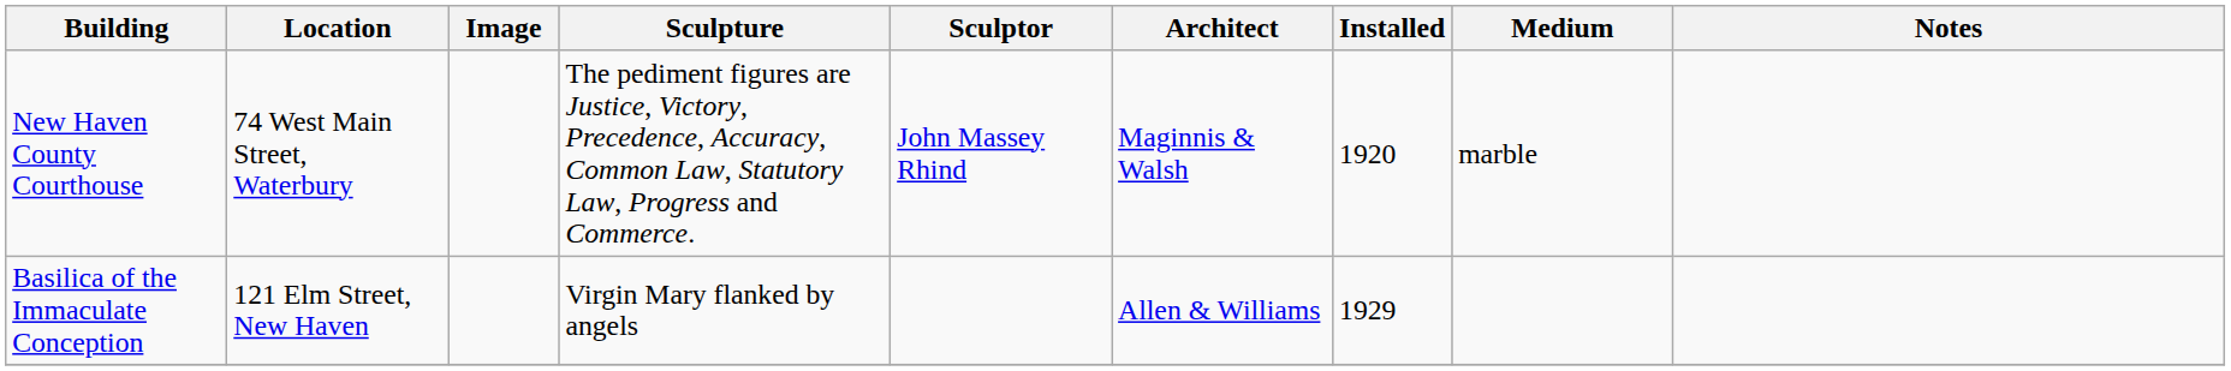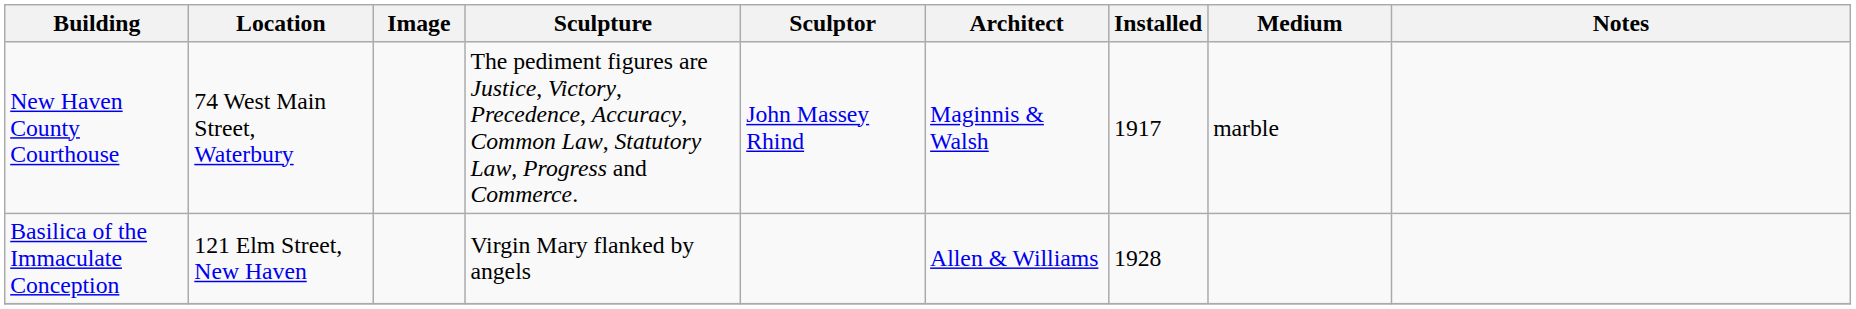New Haven County Courthouse | Installed: 1920 -> 1917
Basilica of the Immaculate Conception | Installed: 1929 -> 1928
